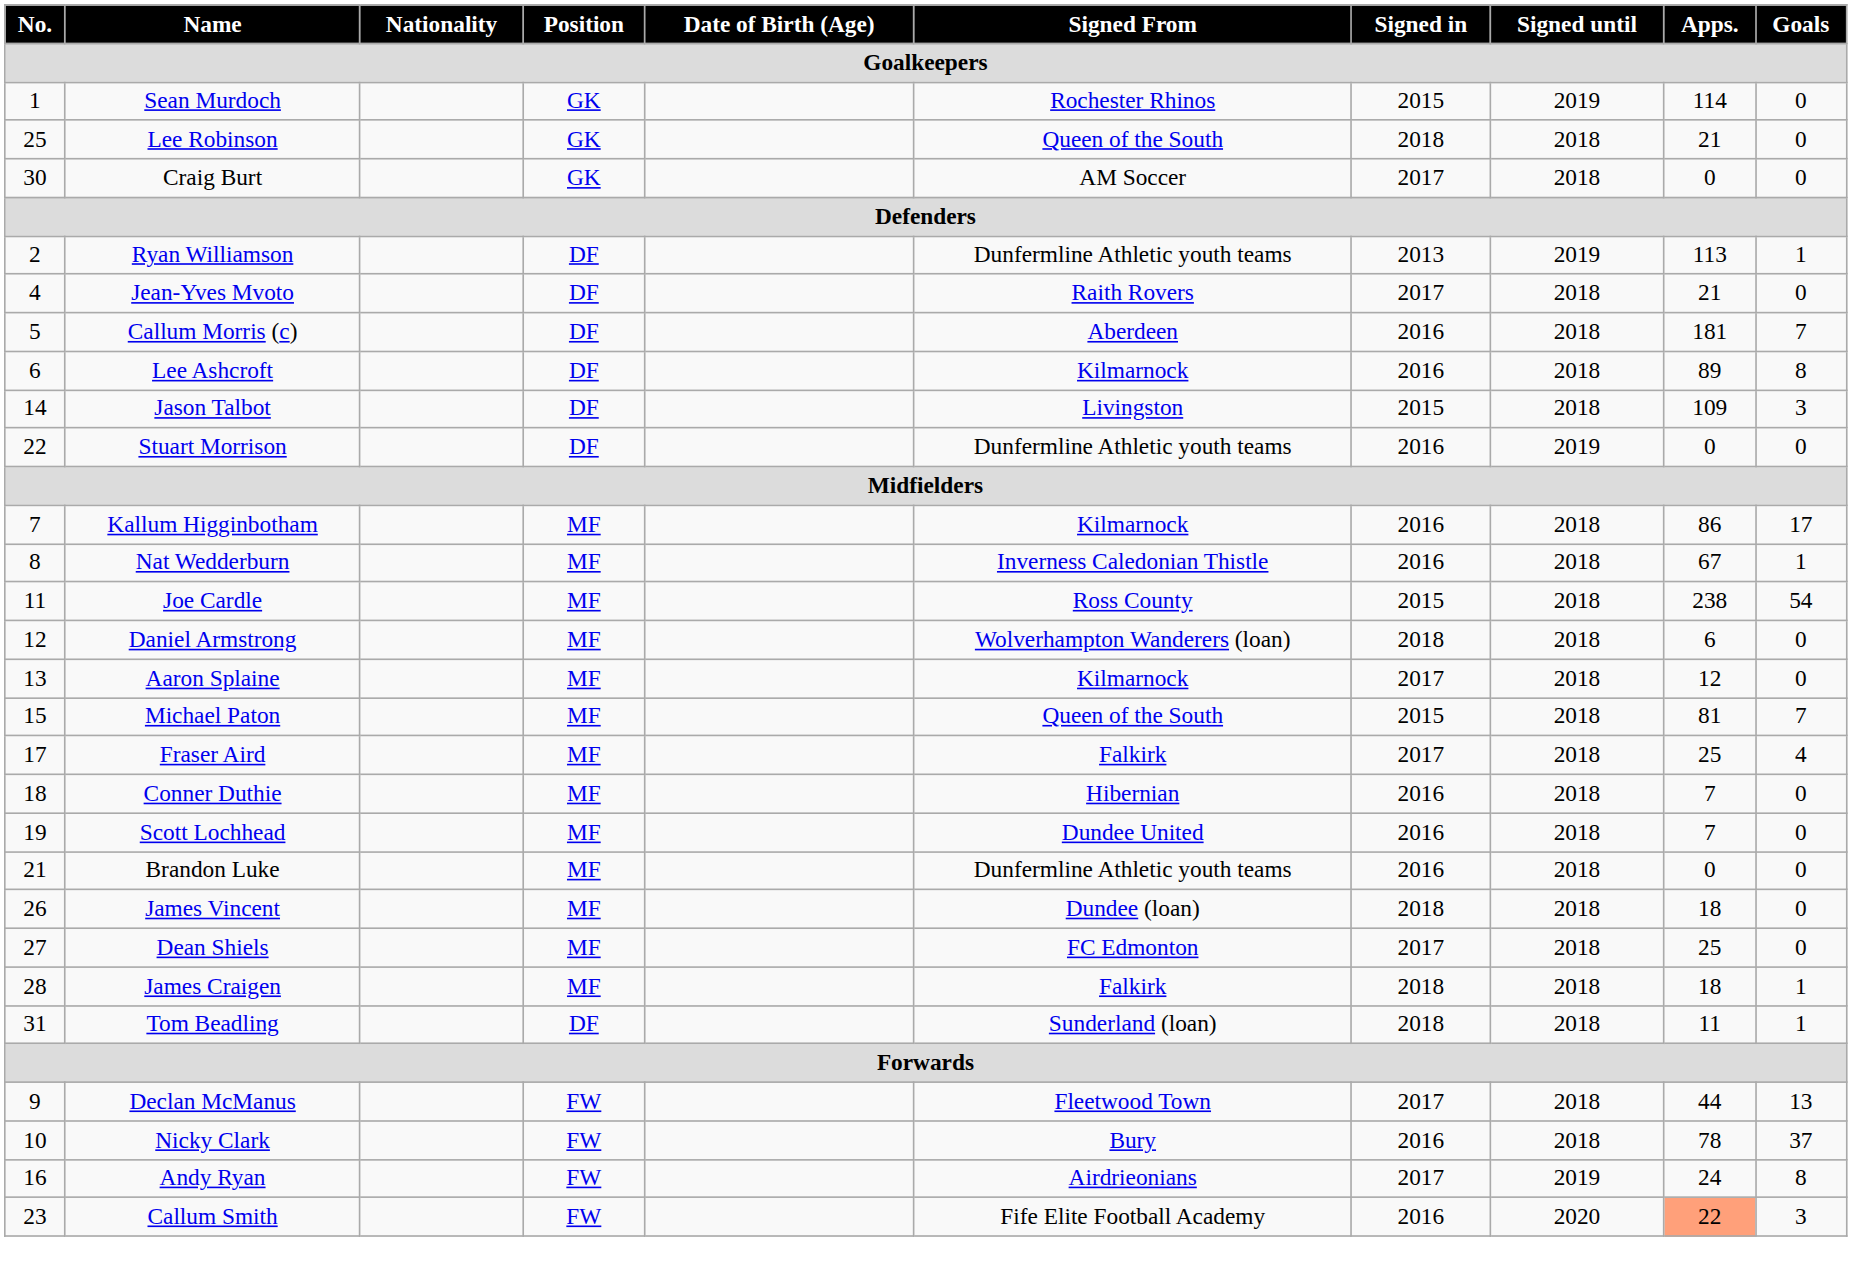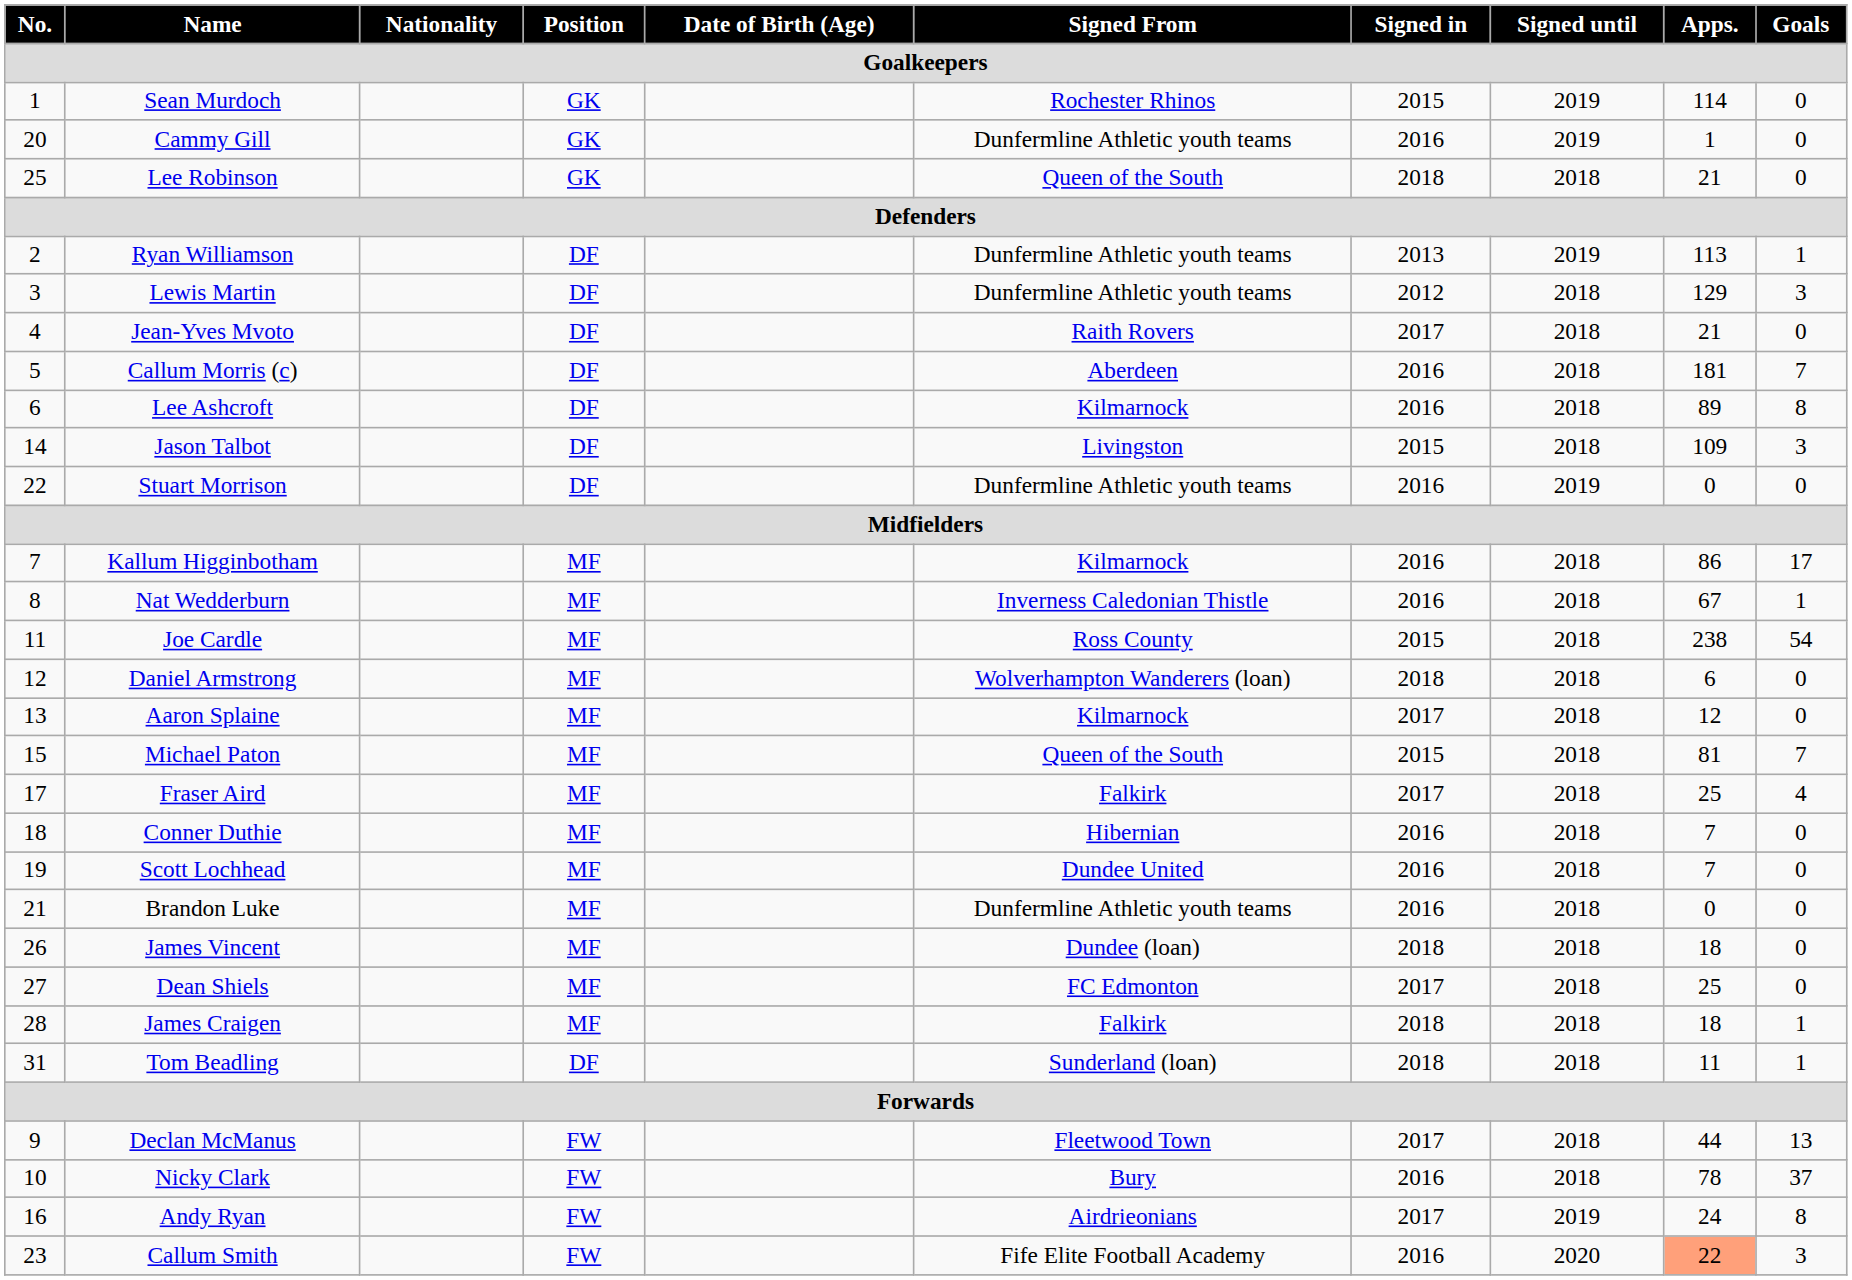+ row: 20 | Cammy Gill | GK | Dunfermline Athletic youth teams | 2016 | 2019 | 1 | 0
- row: 30 | Craig Burt | GK | AM Soccer | 2017 | 2018 | 0 | 0
+ row: 3 | Lewis Martin | DF | Dunfermline Athletic youth teams | 2012 | 2018 | 129 | 3
